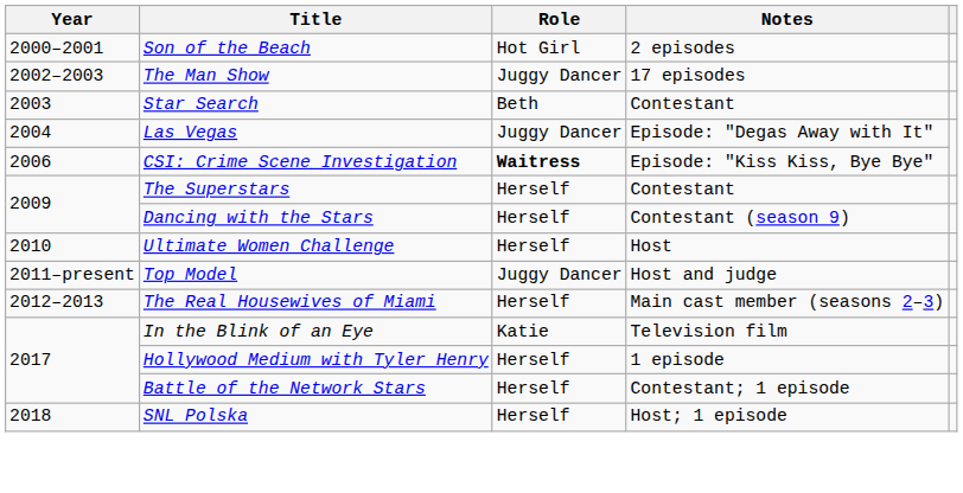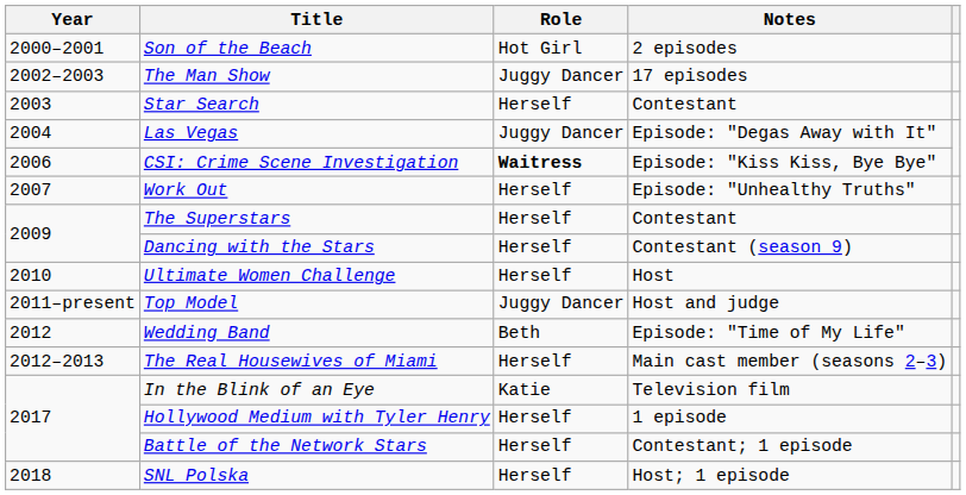Star Search | Role: Beth -> Herself
+ row: 2007 | Work Out | Herself | Episode: "Unhealthy Truths"
+ row: 2012 | Wedding Band | Beth | Episode: "Time of My Life"
